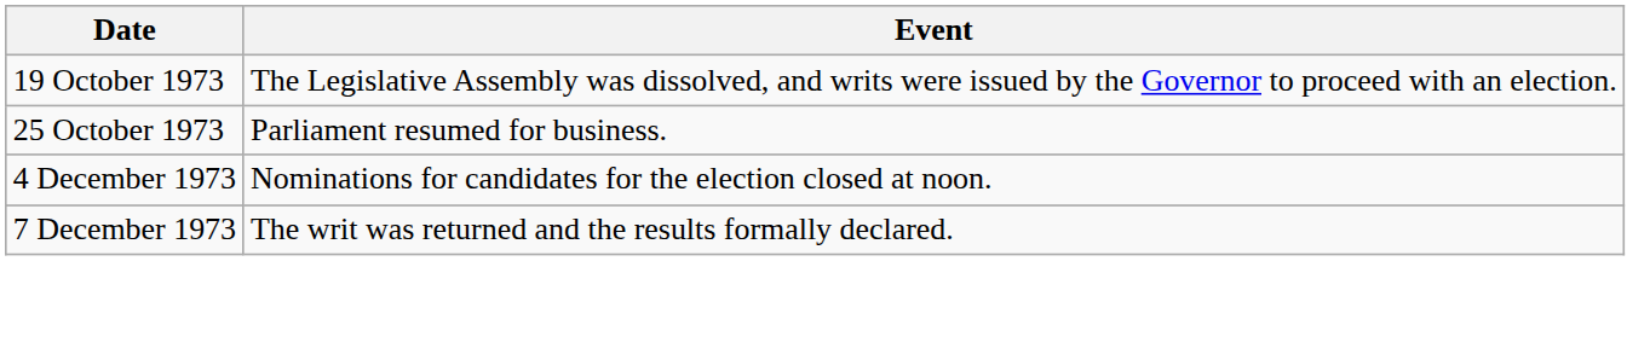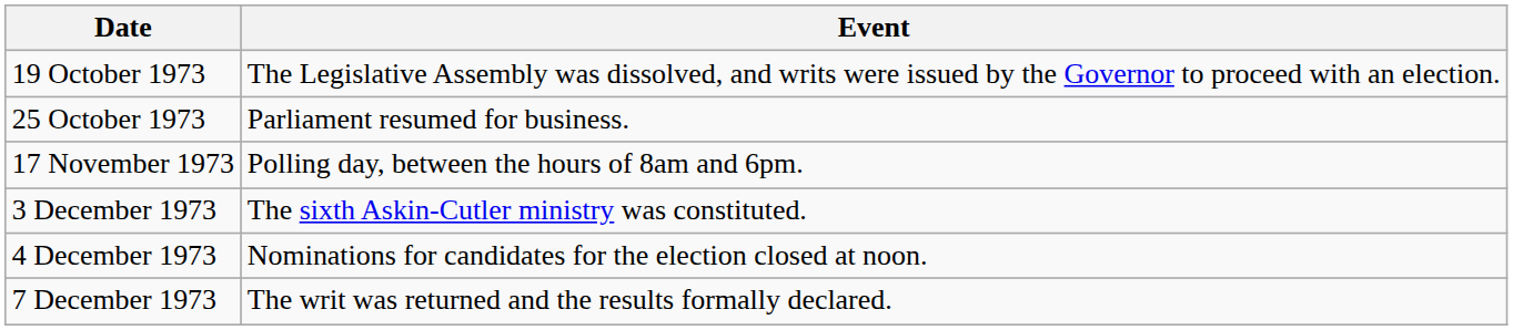+ row: 17 November 1973 | Polling day, between the hours of 8am and 6pm.
+ row: 3 December 1973 | The sixth Askin-Cutler ministry was constituted.
